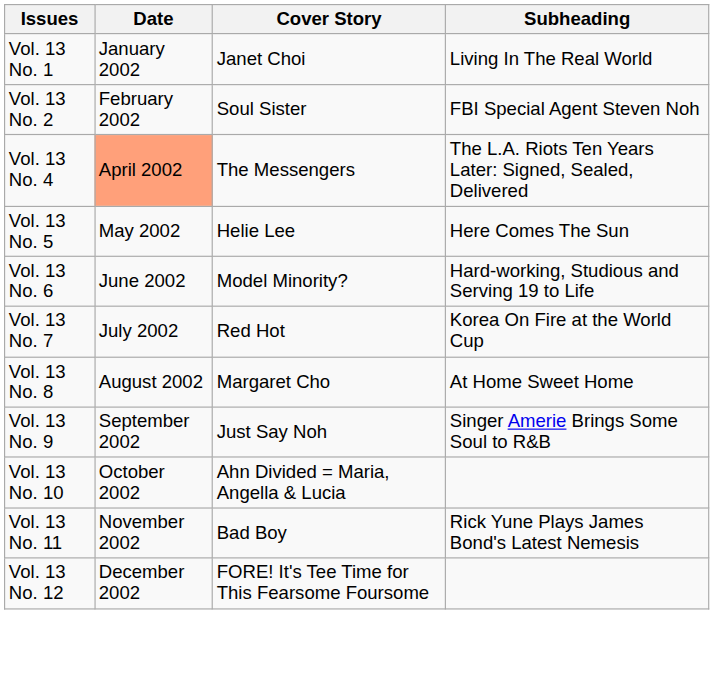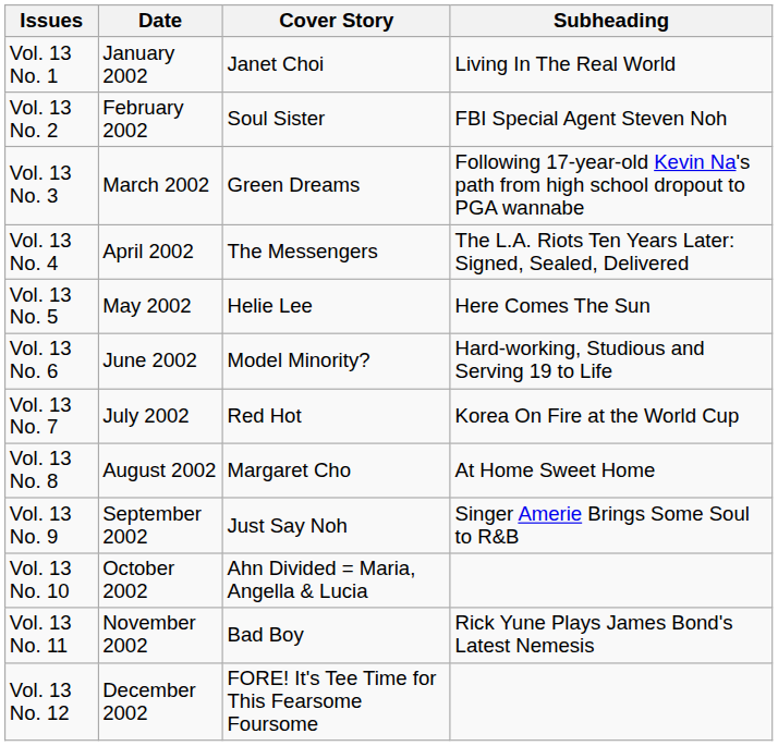+ row: Vol. 13 No. 3 | March 2002 | Green Dreams | Following 17-year-old Kevin Na's path from high school dropout to PGA wannabe
Vol. 13 No. 4 | Date: lightsalmon background -> no background
